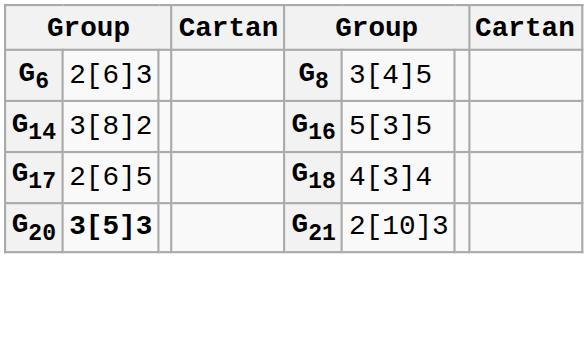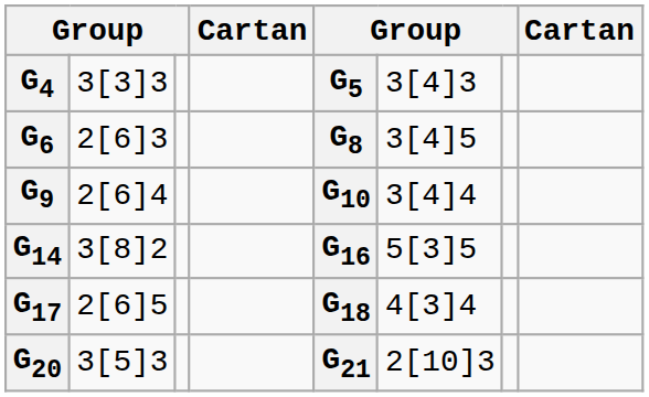+ row: G4 | 3[3]3 | G5 | 3[4]3
+ row: G9 | 2[6]4 | G10 | 3[4]4
G20 | column 2: bold -> normal
